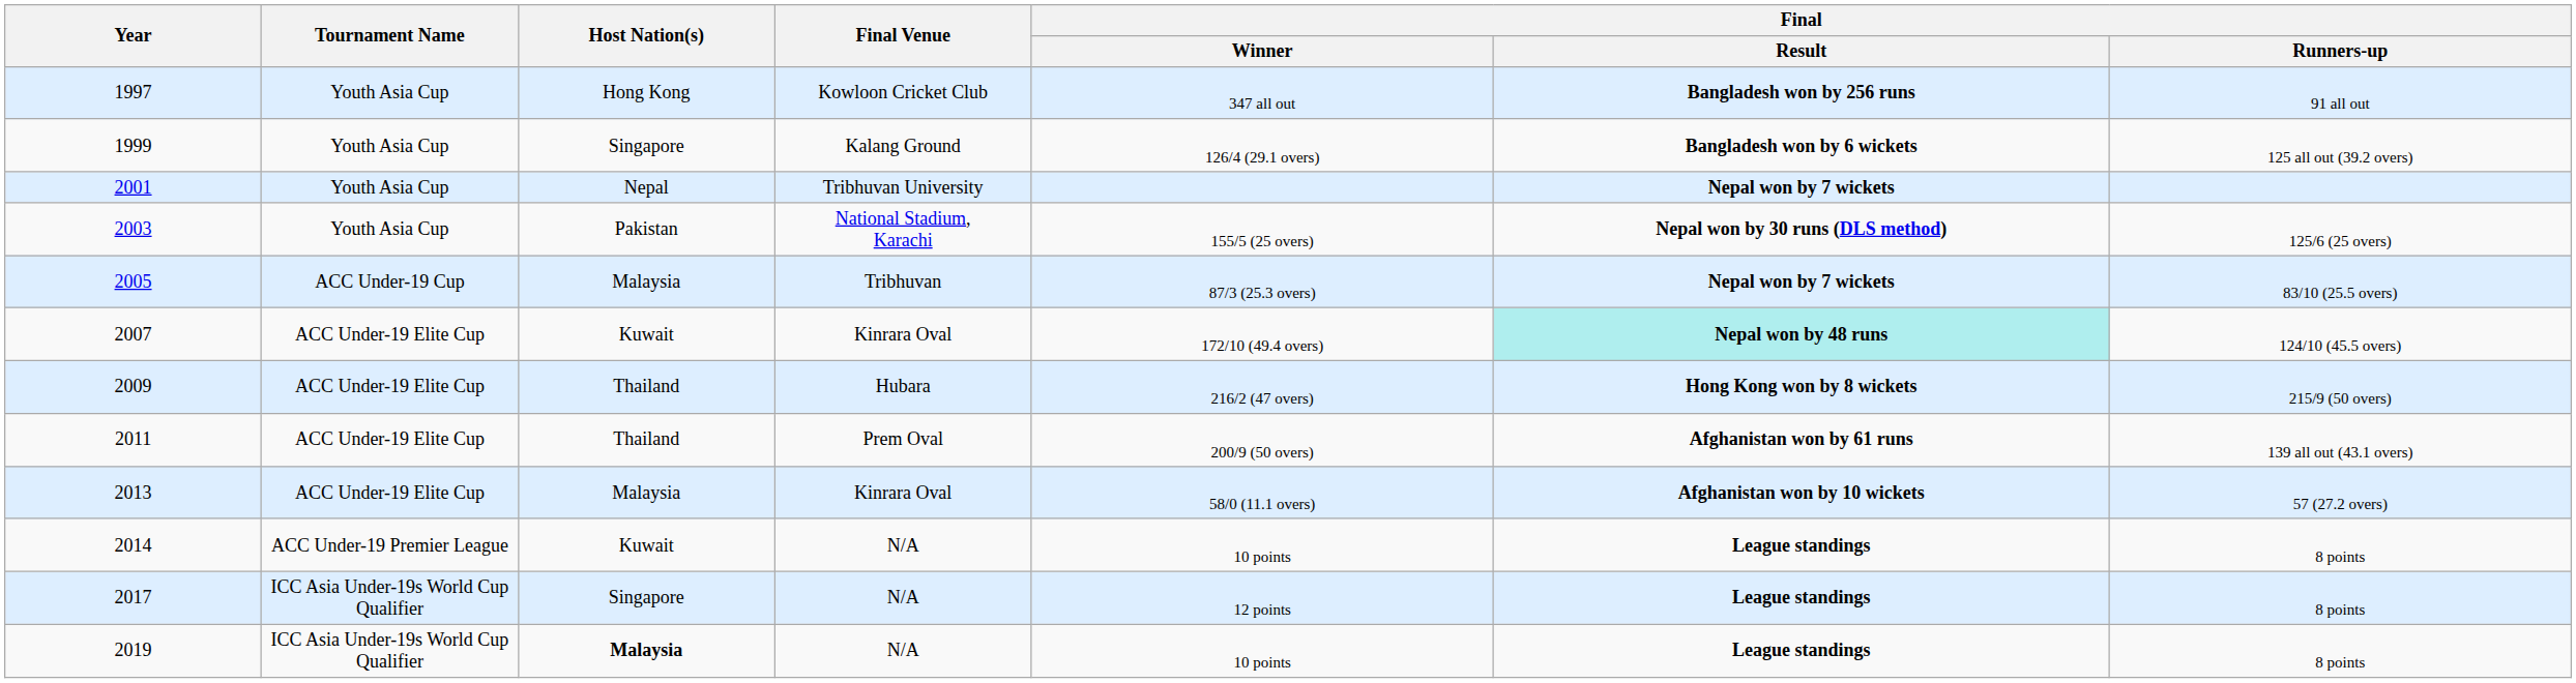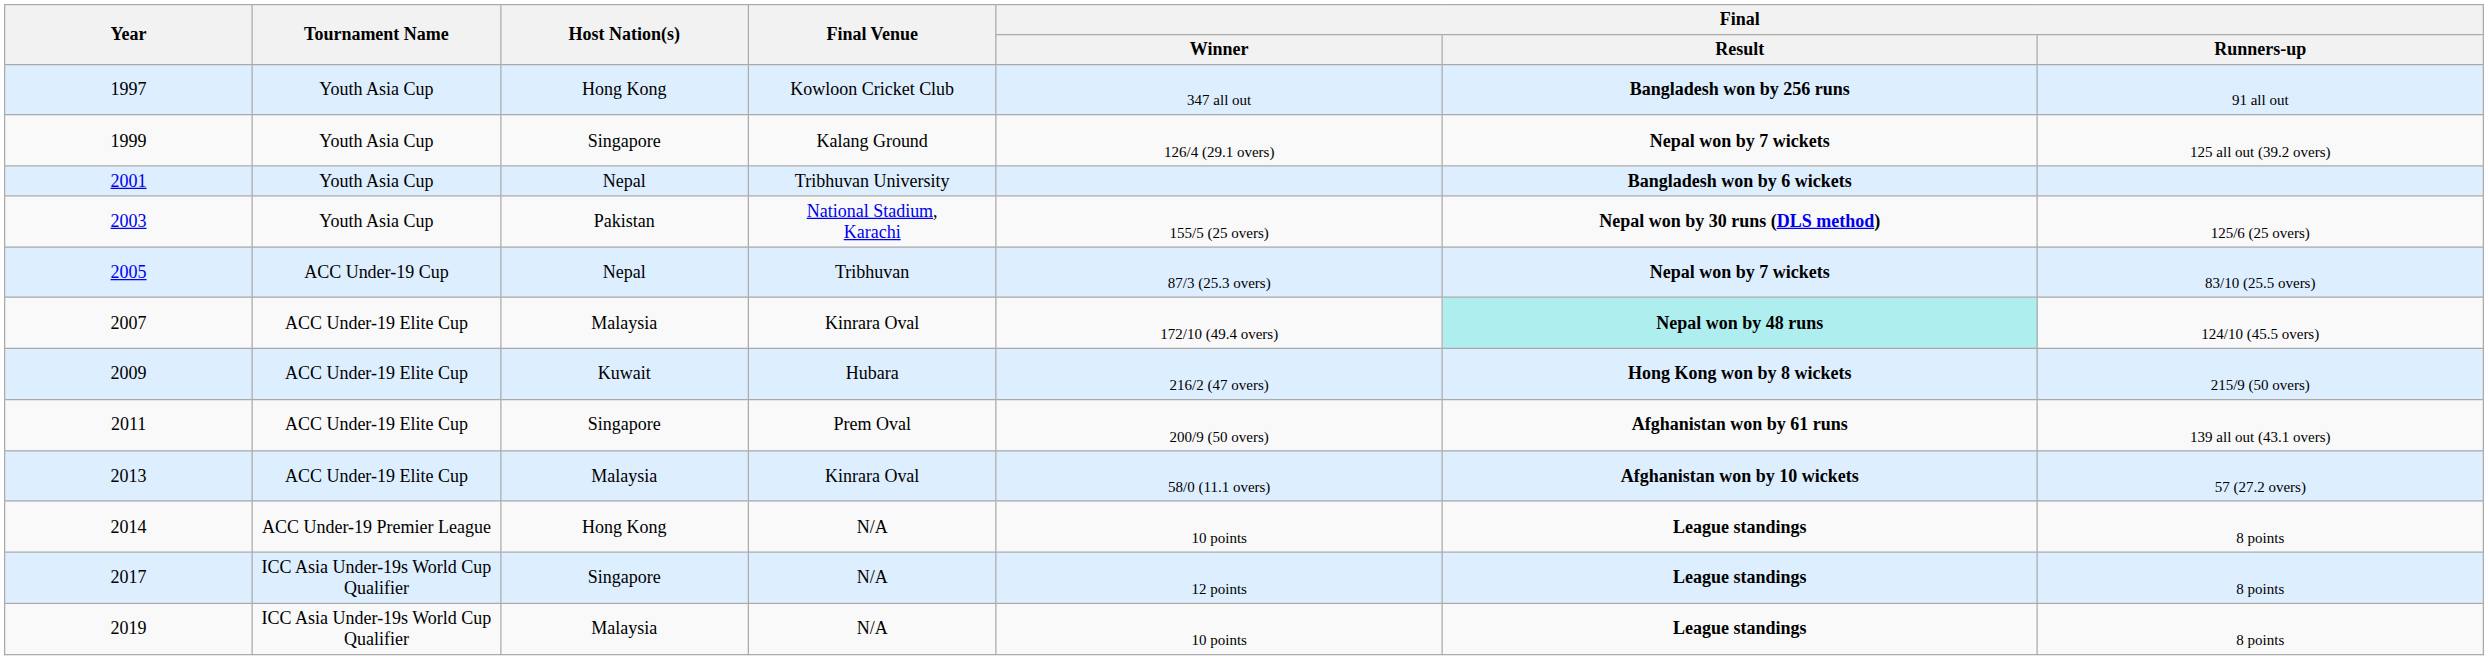1999 | Final / Result: Bangladesh won by 6 wickets -> Nepal won by 7 wickets
2001 | Final / Result: Nepal won by 7 wickets -> Bangladesh won by 6 wickets
2005 | Host Nation(s): Malaysia -> Nepal
2007 | Host Nation(s): Kuwait -> Malaysia
2009 | Host Nation(s): Thailand -> Kuwait
2011 | Host Nation(s): Thailand -> Singapore
2014 | Host Nation(s): Kuwait -> Hong Kong
2019 | Host Nation(s): bold -> normal
